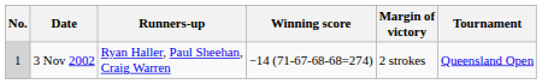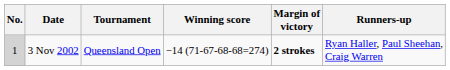columns swapped: Tournament <-> Runners-up
3 Nov 2002 | Margin of victory: normal -> bold
